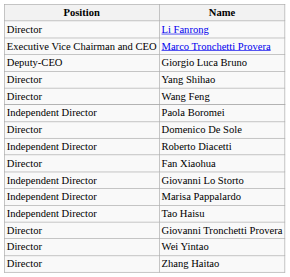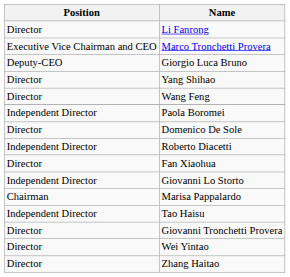Marisa Pappalardo | Position: Independent Director -> Chairman
